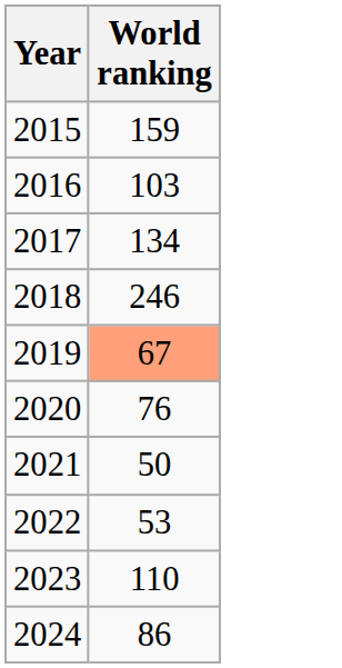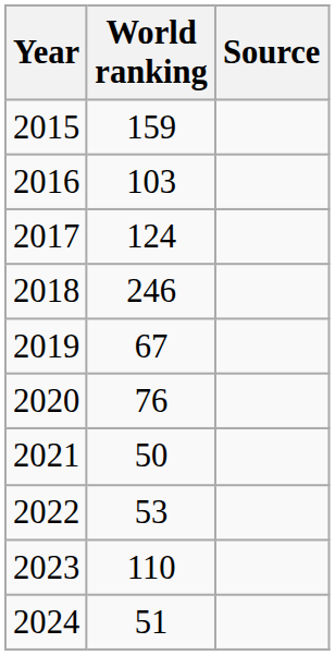+ column: Source
2017 | World ranking: 134 -> 124
2019 | World ranking: lightsalmon background -> no background
2024 | World ranking: 86 -> 51
